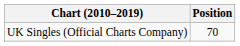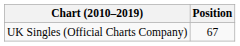UK Singles (Official Charts Company) | Position: 70 -> 67
